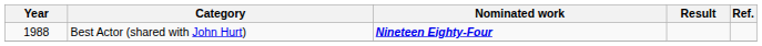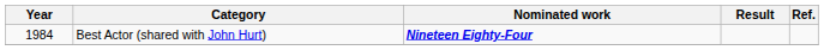Best Actor (shared with John Hurt) | Year: 1988 -> 1984
